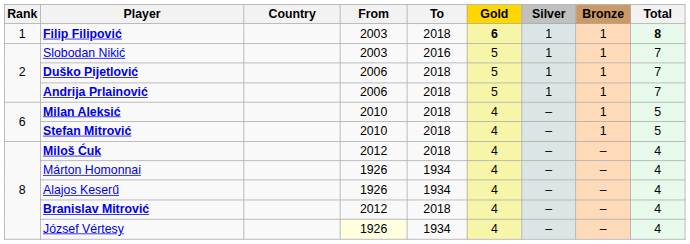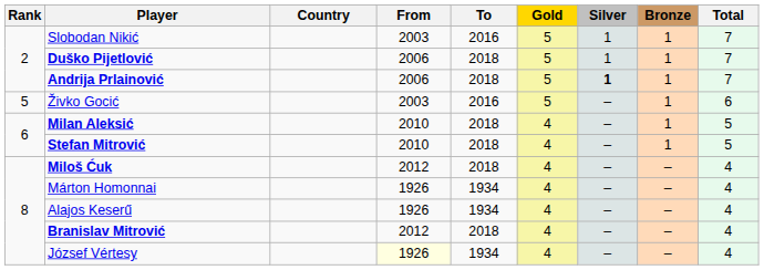- row: 1 | Filip Filipović | 2003 | 2018 | 6 | 1 | 1 | 8
Andrija Prlainović | Silver: normal -> bold
+ row: 5 | Živko Gocić | 2003 | 2016 | 5 | – | 1 | 6
